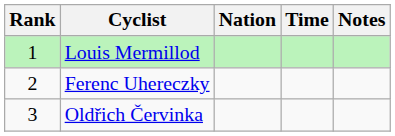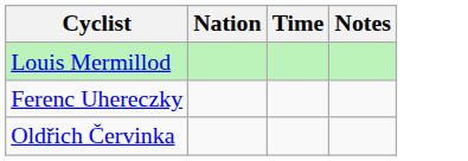- column: Rank | 1 | 2 | 3
